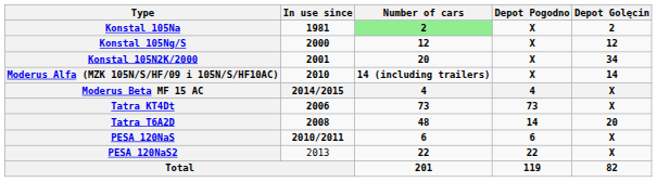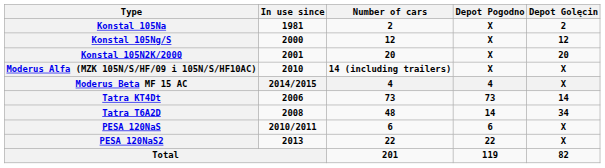Konstal 105Na | Number of cars: lightgreen background -> no background
Konstal 105N2K/2000 | Depot Golęcin: 34 -> 20
Moderus Alfa (MZK 105N/S/HF/09 i 105N/S/HF10AC) | Depot Golęcin: 14 -> X
Tatra KT4Dt | Depot Golęcin: X -> 14
Tatra T6A2D | Depot Golęcin: 20 -> 34
PESA 120NaS2 | In use since: normal -> bold
